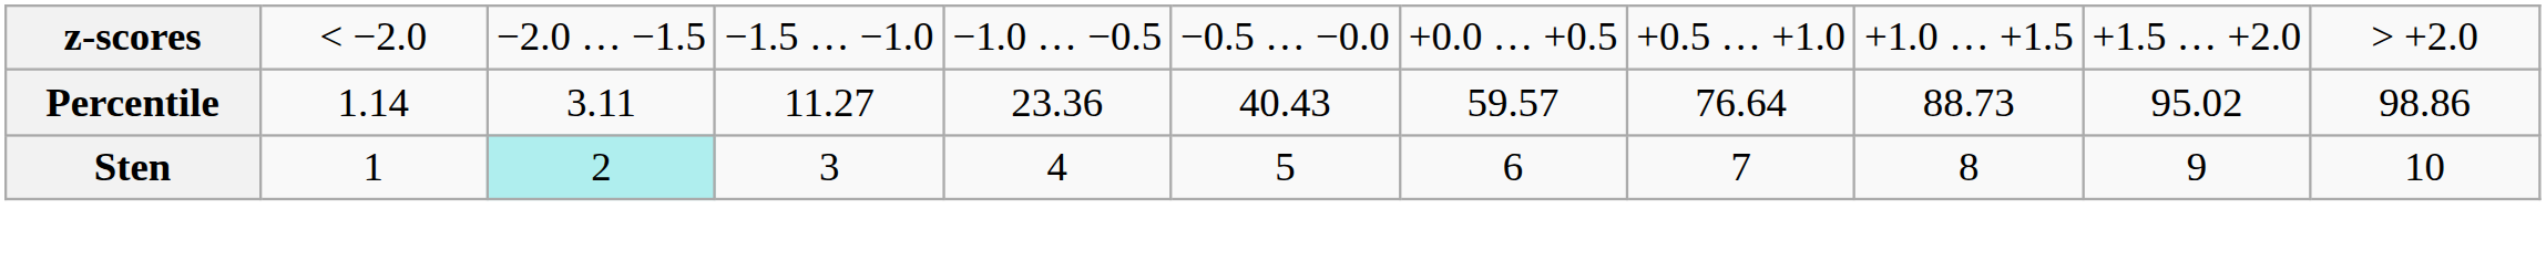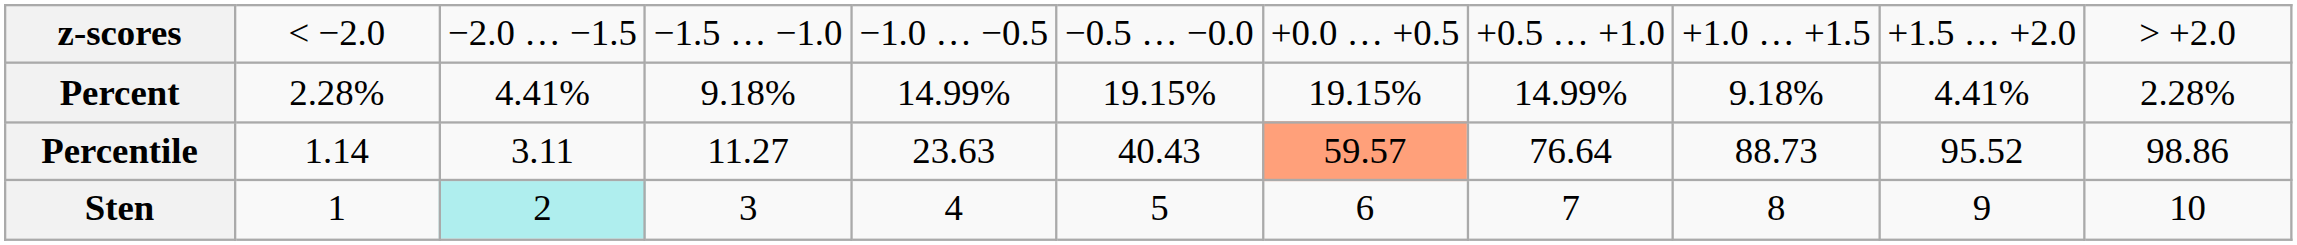+ row: Percent | 2.28% | 4.41% | 9.18% | 14.99% | 19.15% | 19.15% | 14.99% | 9.18% | 4.41% | 2.28%
Percentile | column 5: 23.36 -> 23.63
Percentile | column 7: no background -> lightsalmon background
Percentile | column 10: 95.02 -> 95.52
